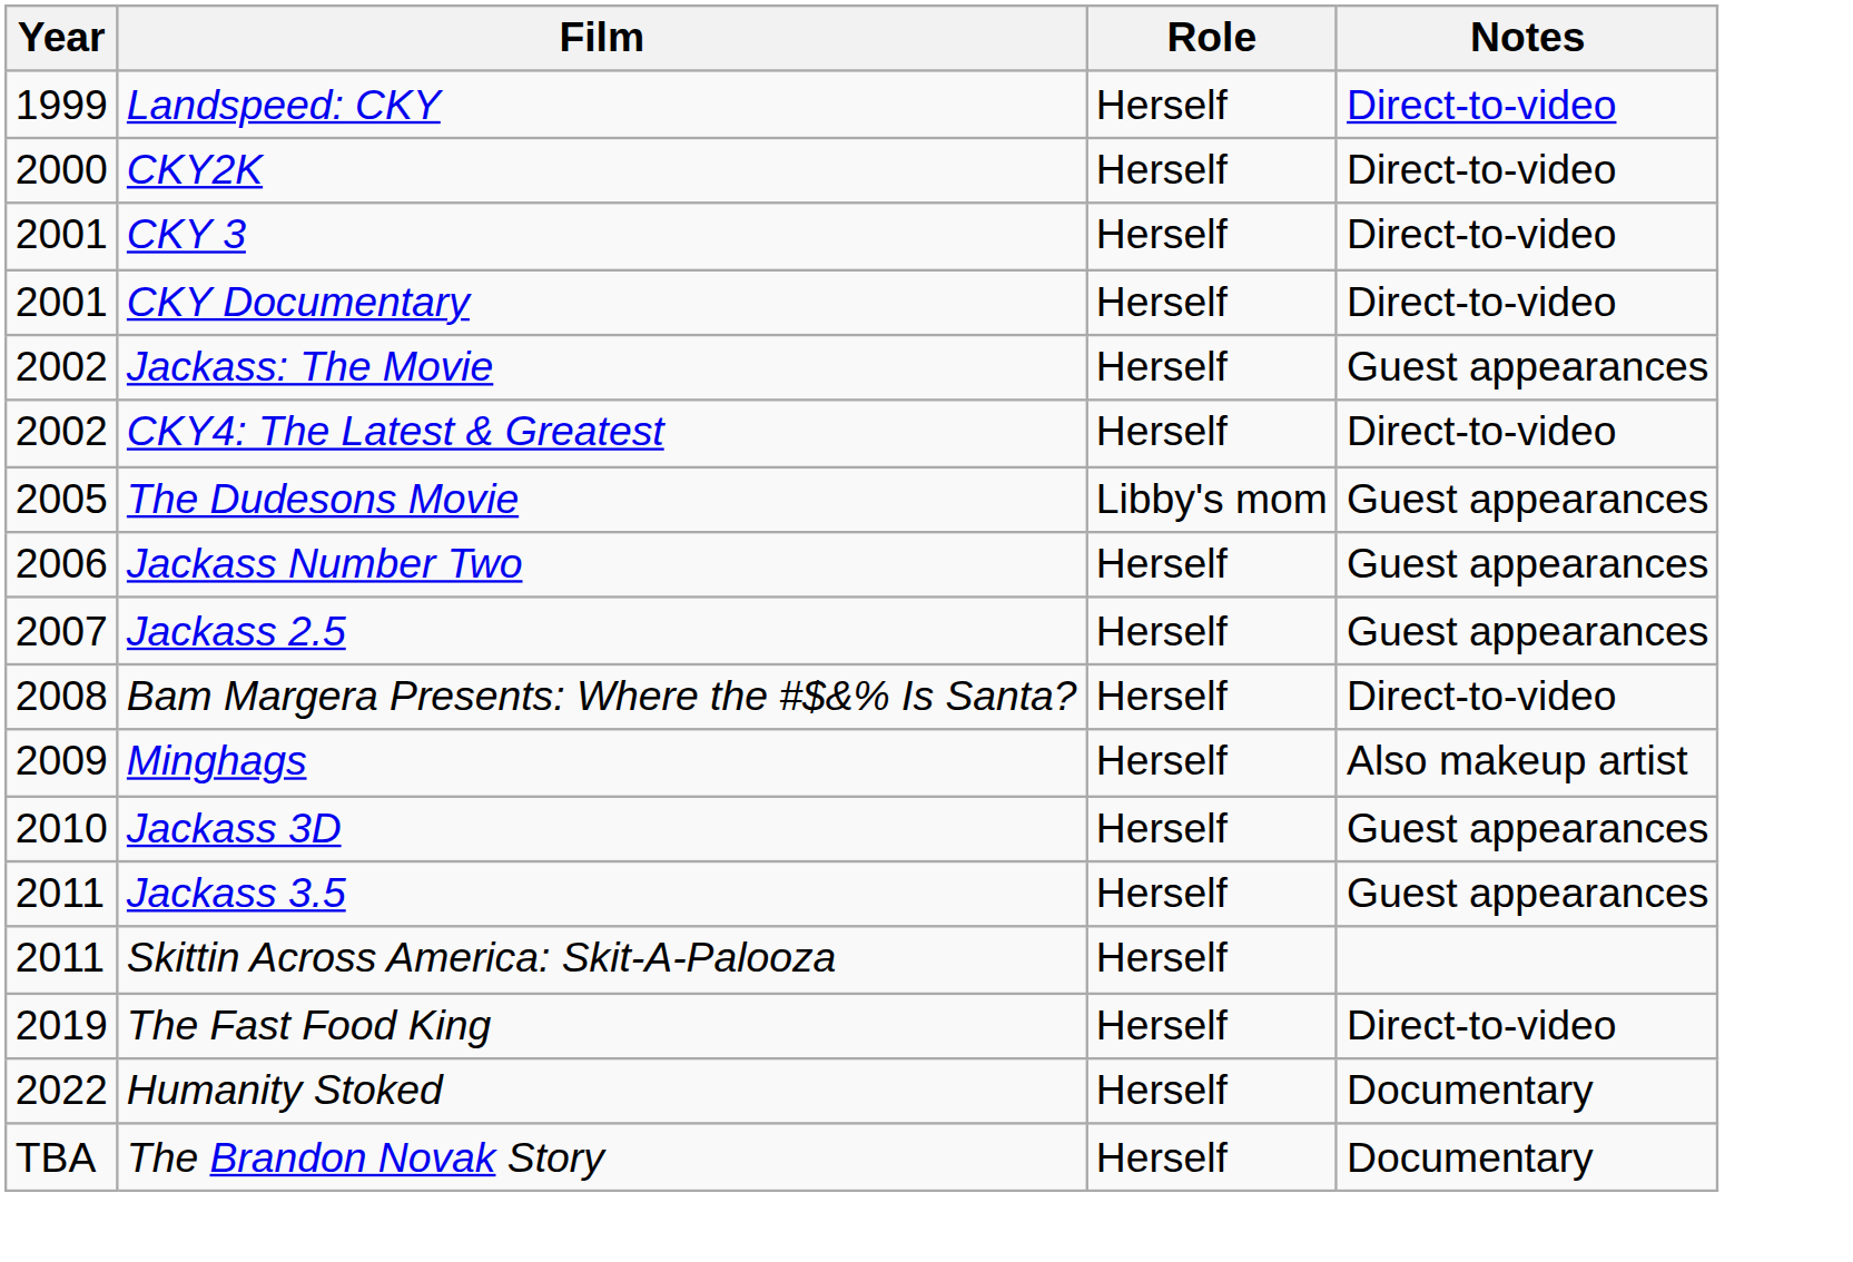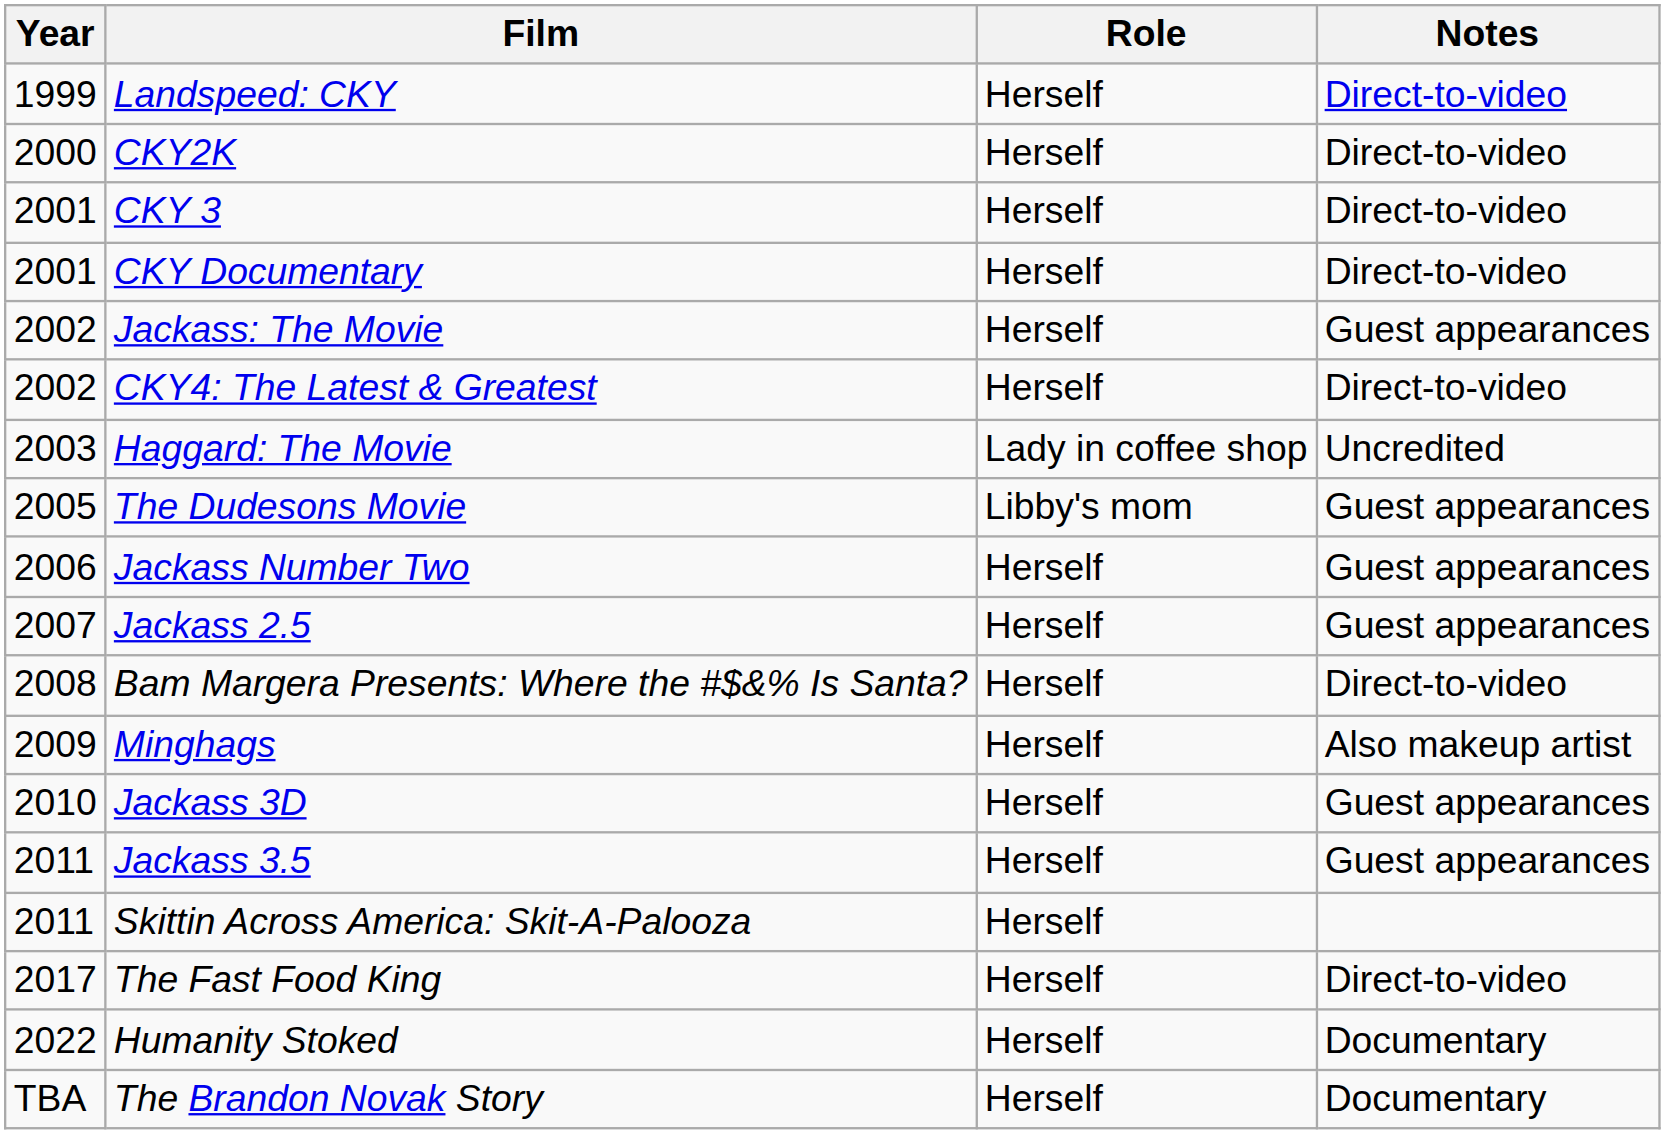+ row: 2003 | Haggard: The Movie | Lady in coffee shop | Uncredited
The Fast Food King | Year: 2019 -> 2017
